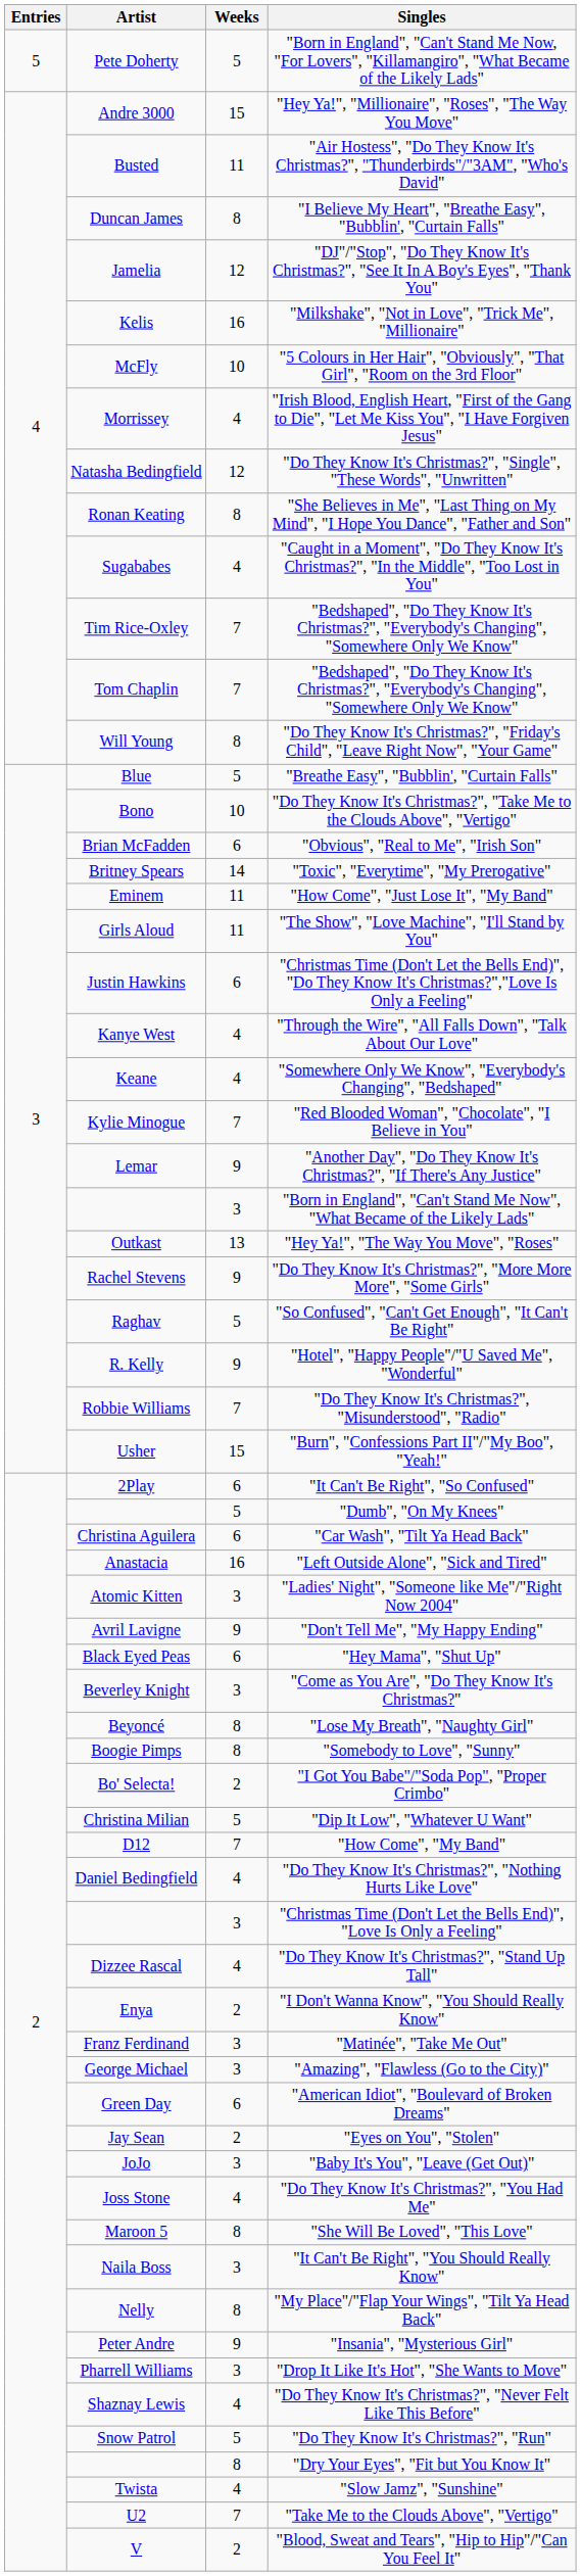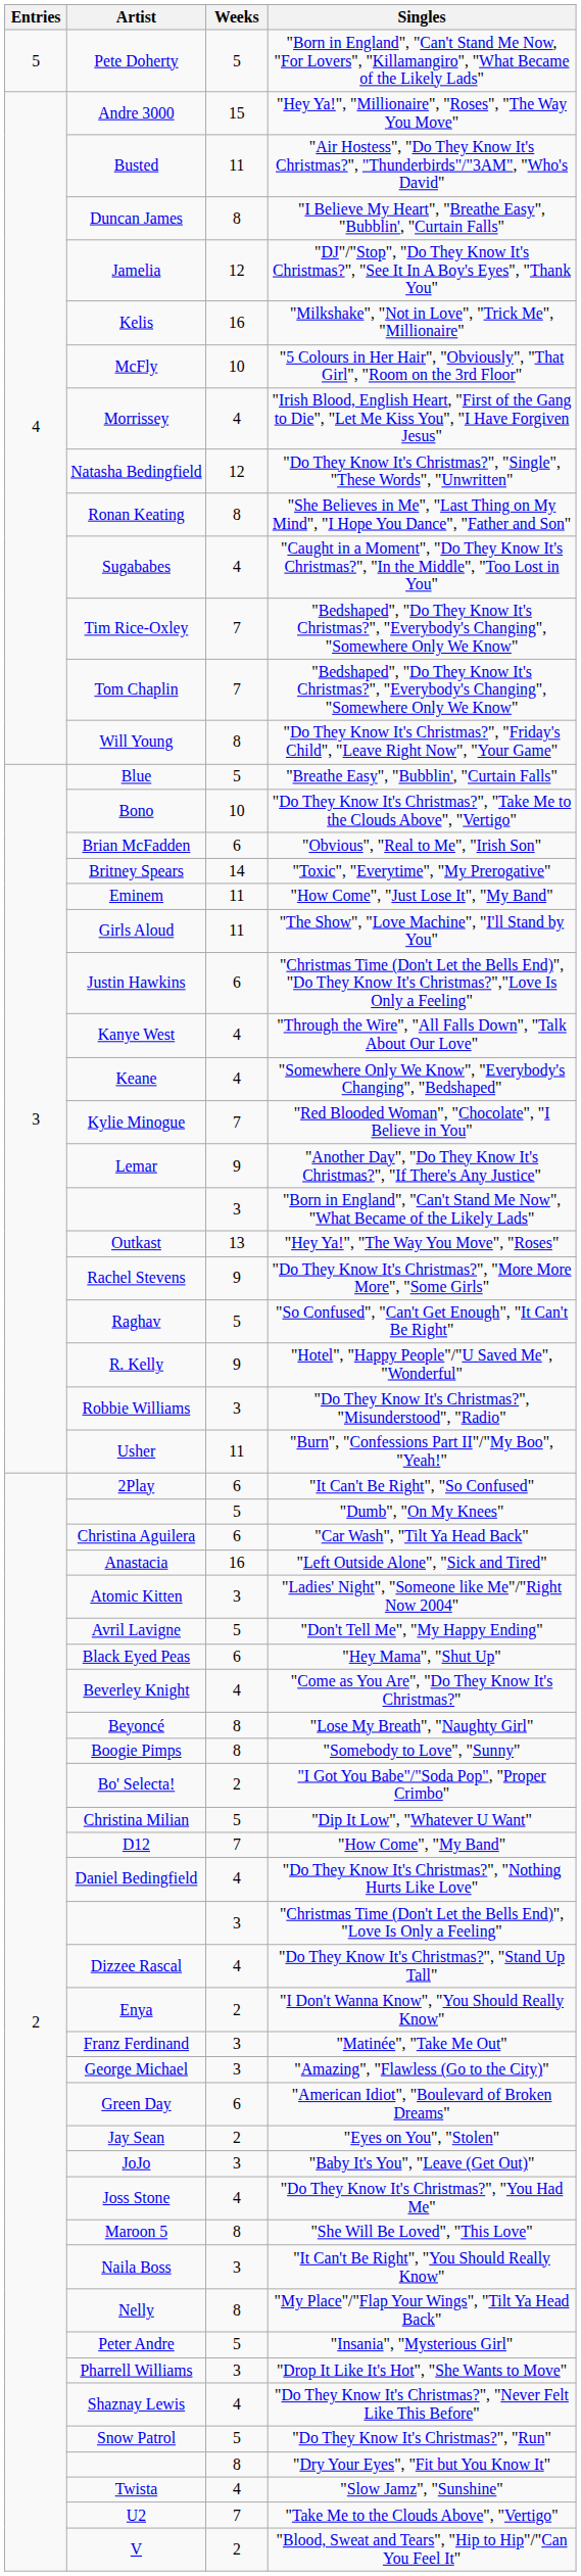"Do They Know It's Christmas?", "Misunderstood", "Radio" | Weeks: 7 -> 3
"Burn", "Confessions Part II"/"My Boo", "Yeah!" | Weeks: 15 -> 11
"Don't Tell Me", "My Happy Ending" | Weeks: 9 -> 5
"Come as You Are", "Do They Know It's Christmas?" | Weeks: 3 -> 4
"Insania", "Mysterious Girl" | Weeks: 9 -> 5
